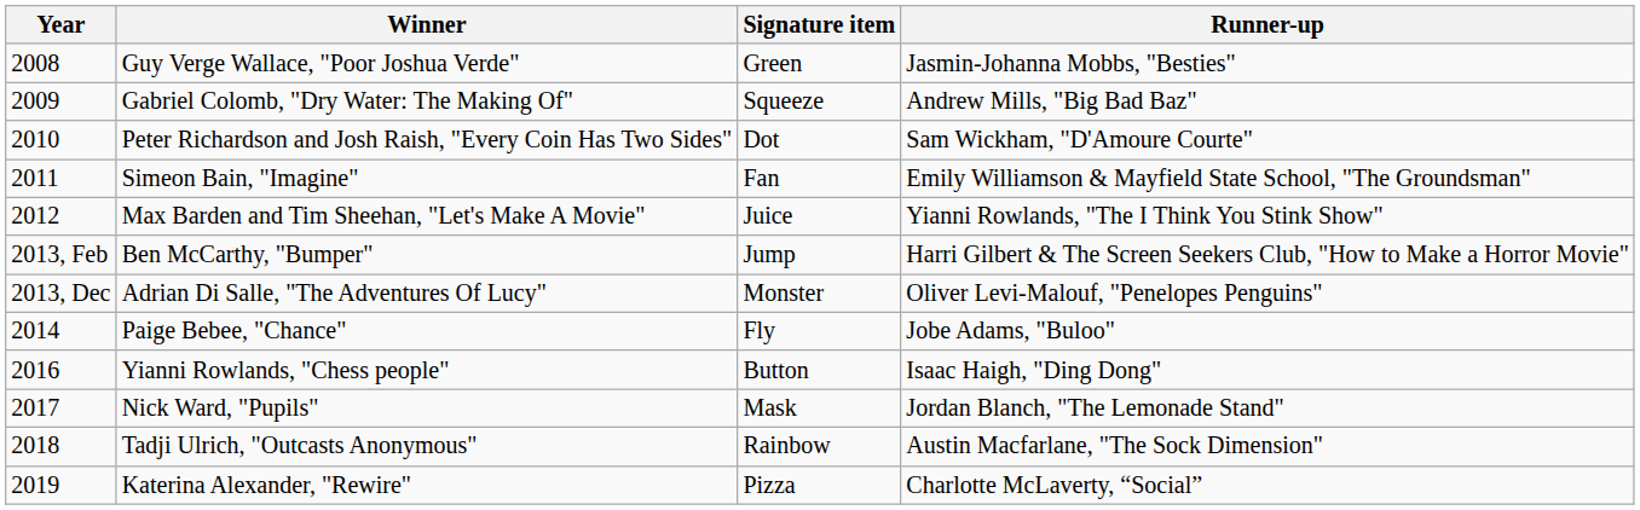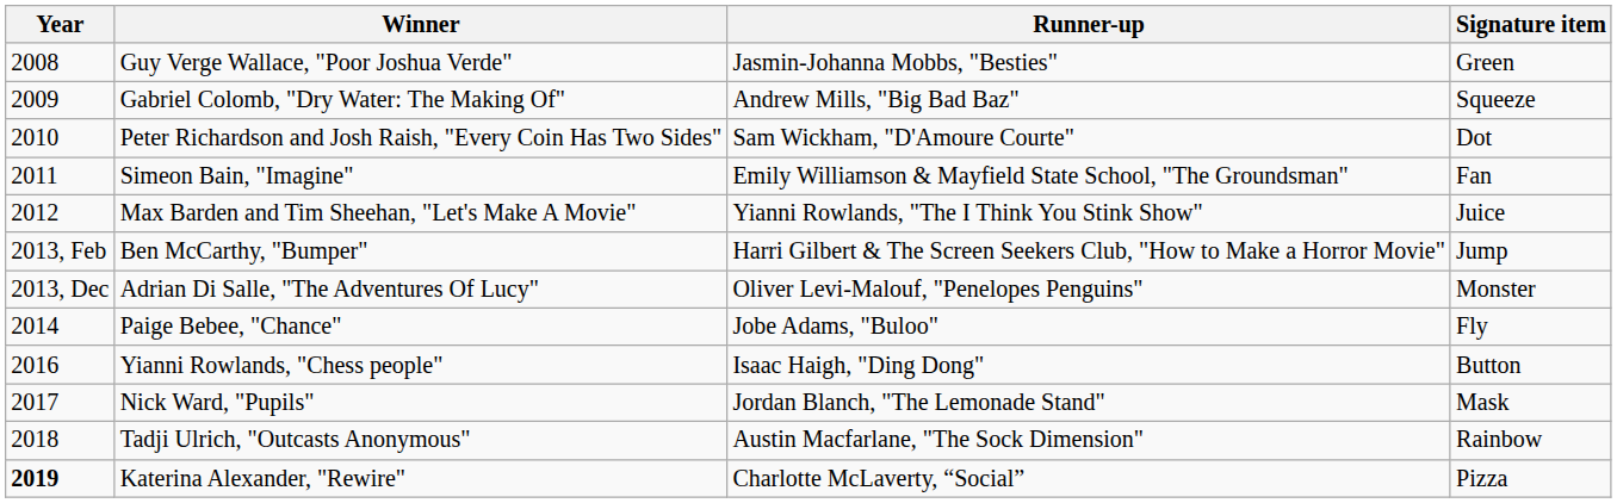columns swapped: Runner-up <-> Signature item
Katerina Alexander, "Rewire" | Year: normal -> bold
